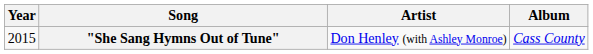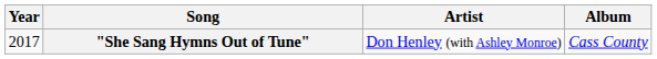"She Sang Hymns Out of Tune" | Year: 2015 -> 2017
